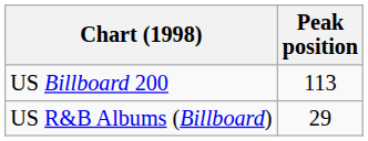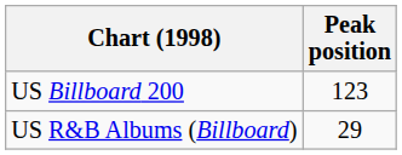US Billboard 200 | Peak position: 113 -> 123
